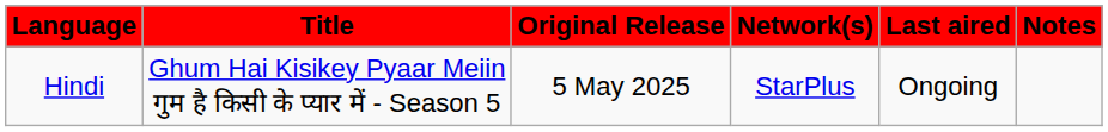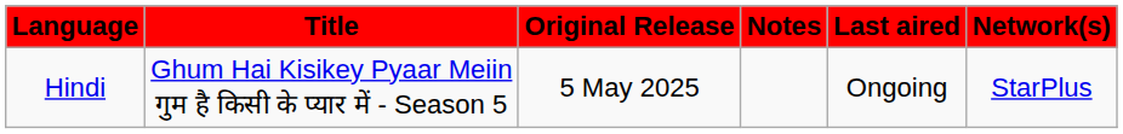columns swapped: Network(s) <-> Notes
